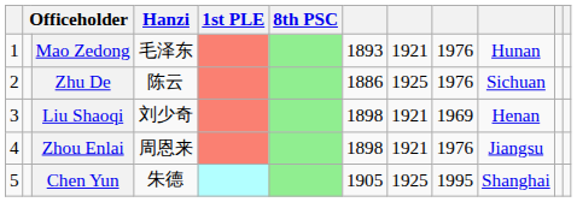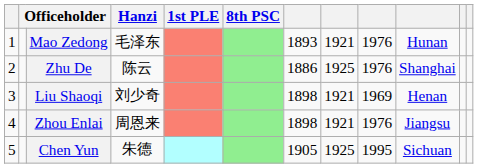Zhu De | column 10: Sichuan -> Shanghai
Chen Yun | column 10: Shanghai -> Sichuan
